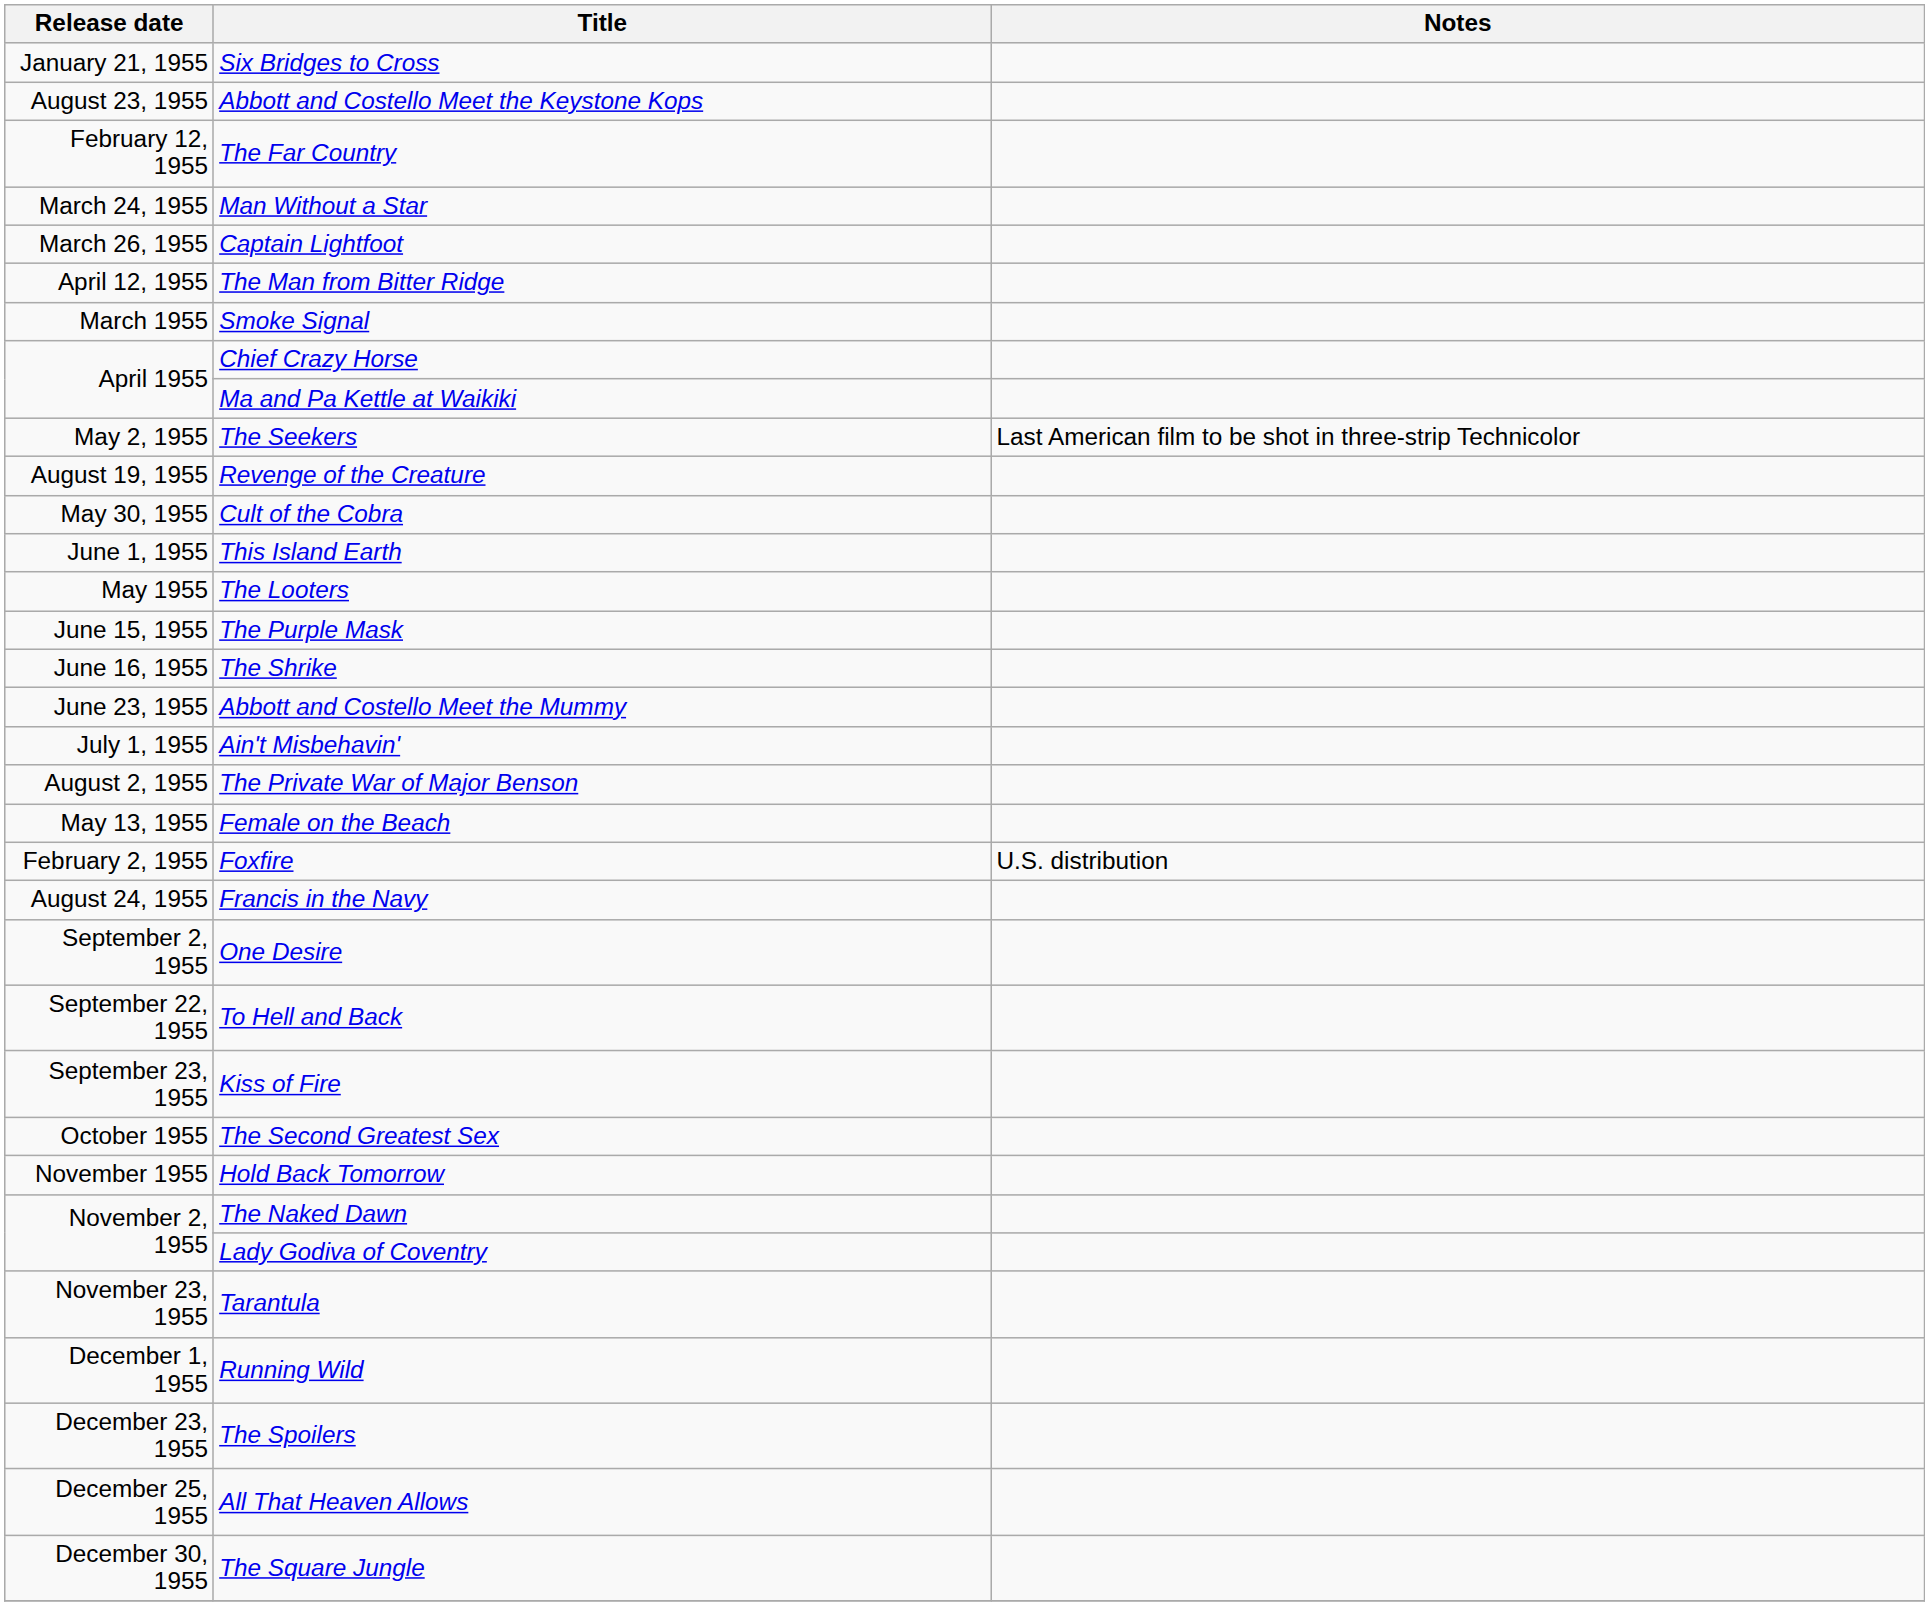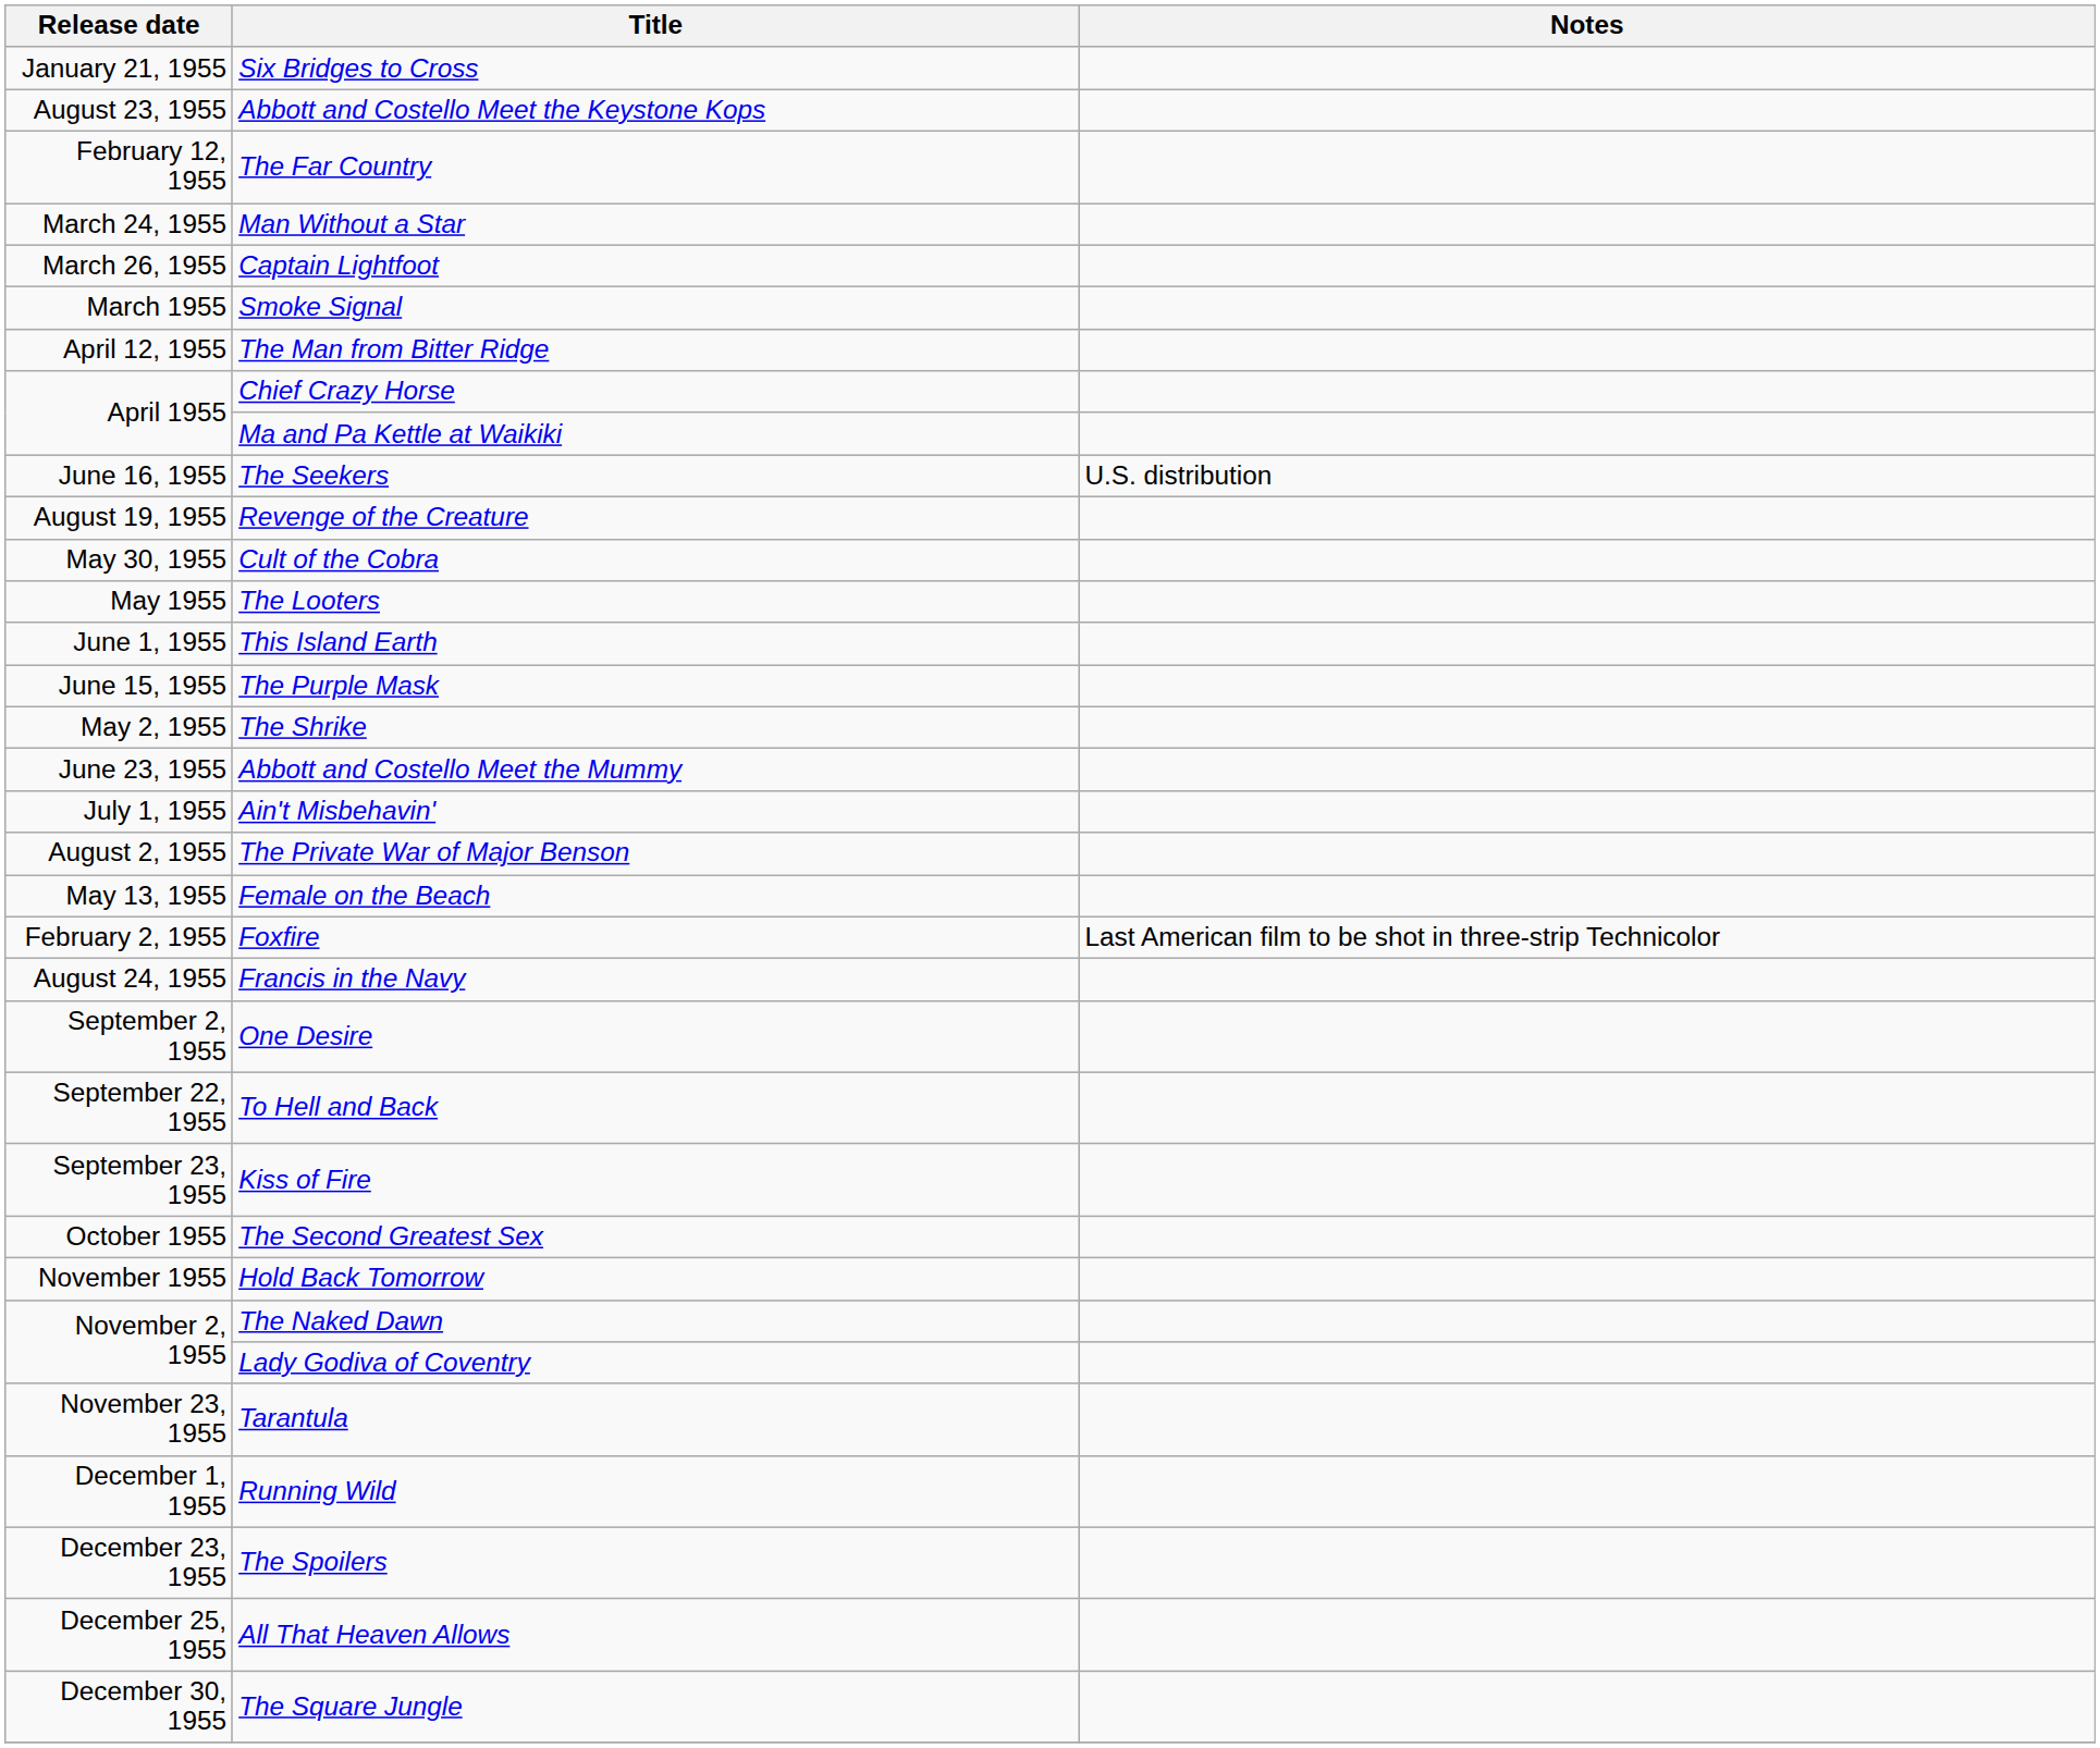rows swapped: Smoke Signal <-> The Man from Bitter Ridge
The Seekers | Release date: May 2, 1955 -> June 16, 1955
The Seekers | Notes: Last American film to be shot in three-strip Technicolor -> U.S. distribution
rows swapped: The Looters <-> This Island Earth
The Shrike | Release date: June 16, 1955 -> May 2, 1955
Foxfire | Notes: U.S. distribution -> Last American film to be shot in three-strip Technicolor
